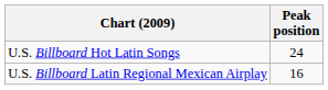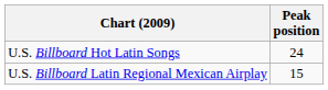U.S. Billboard Latin Regional Mexican Airplay | Peak position: 16 -> 15
